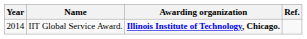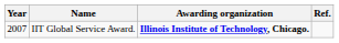IIT Global Service Award. | Year: 2014 -> 2007
